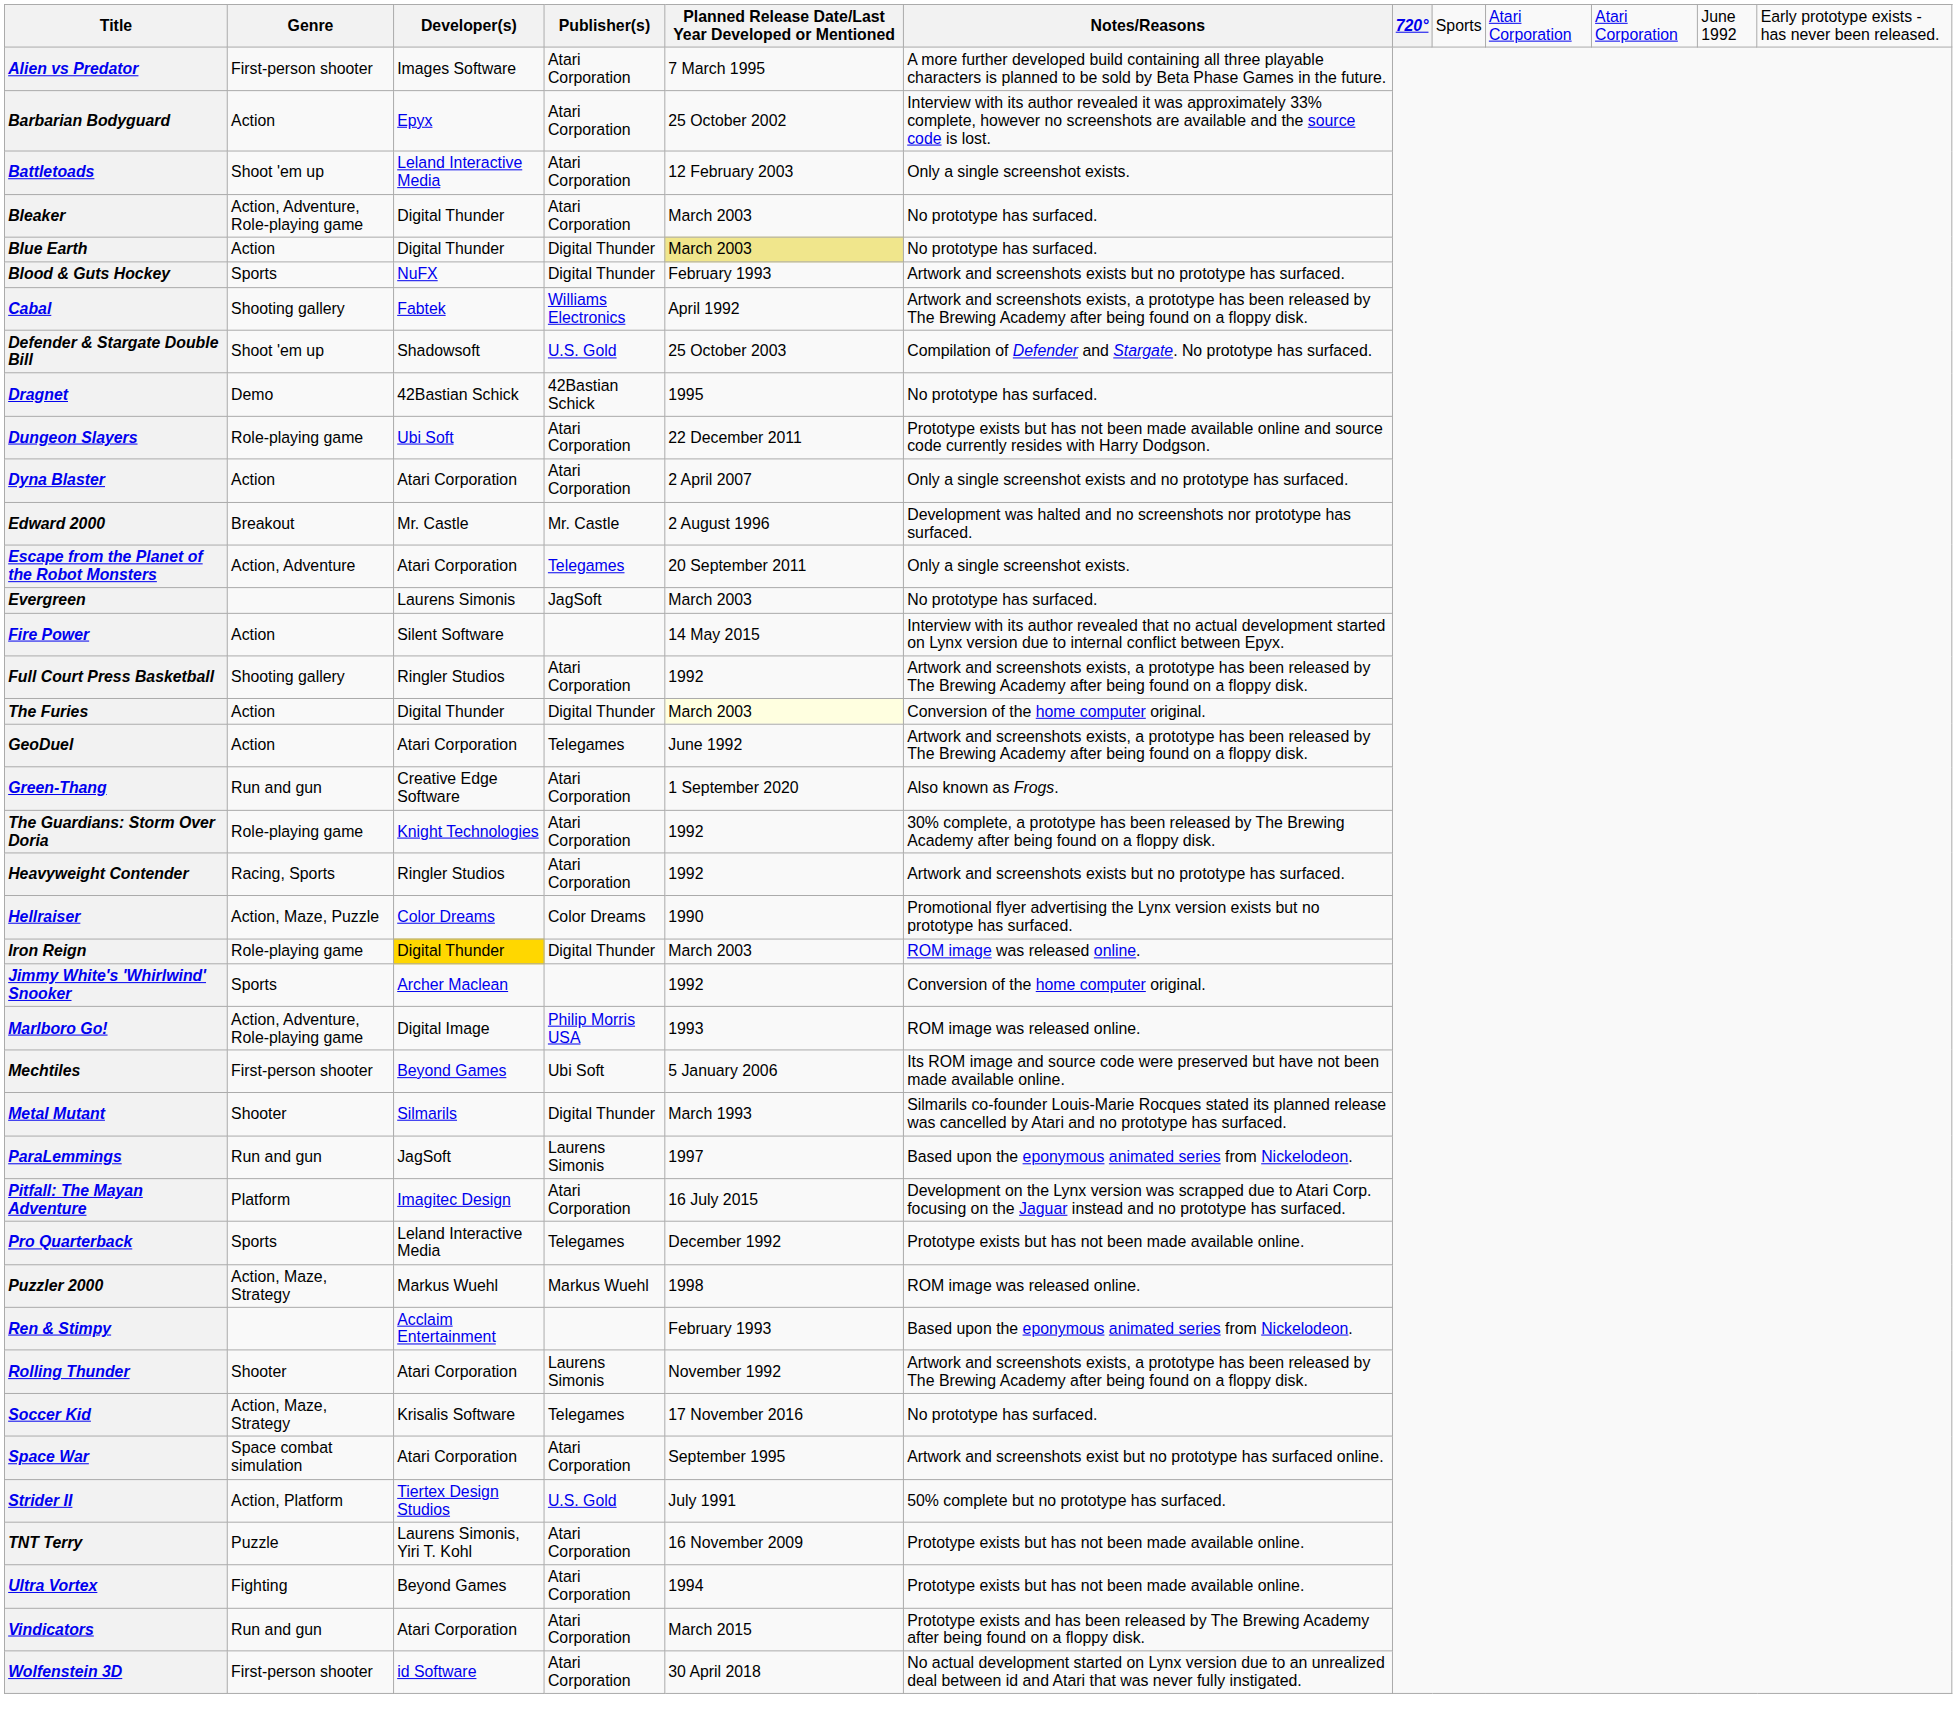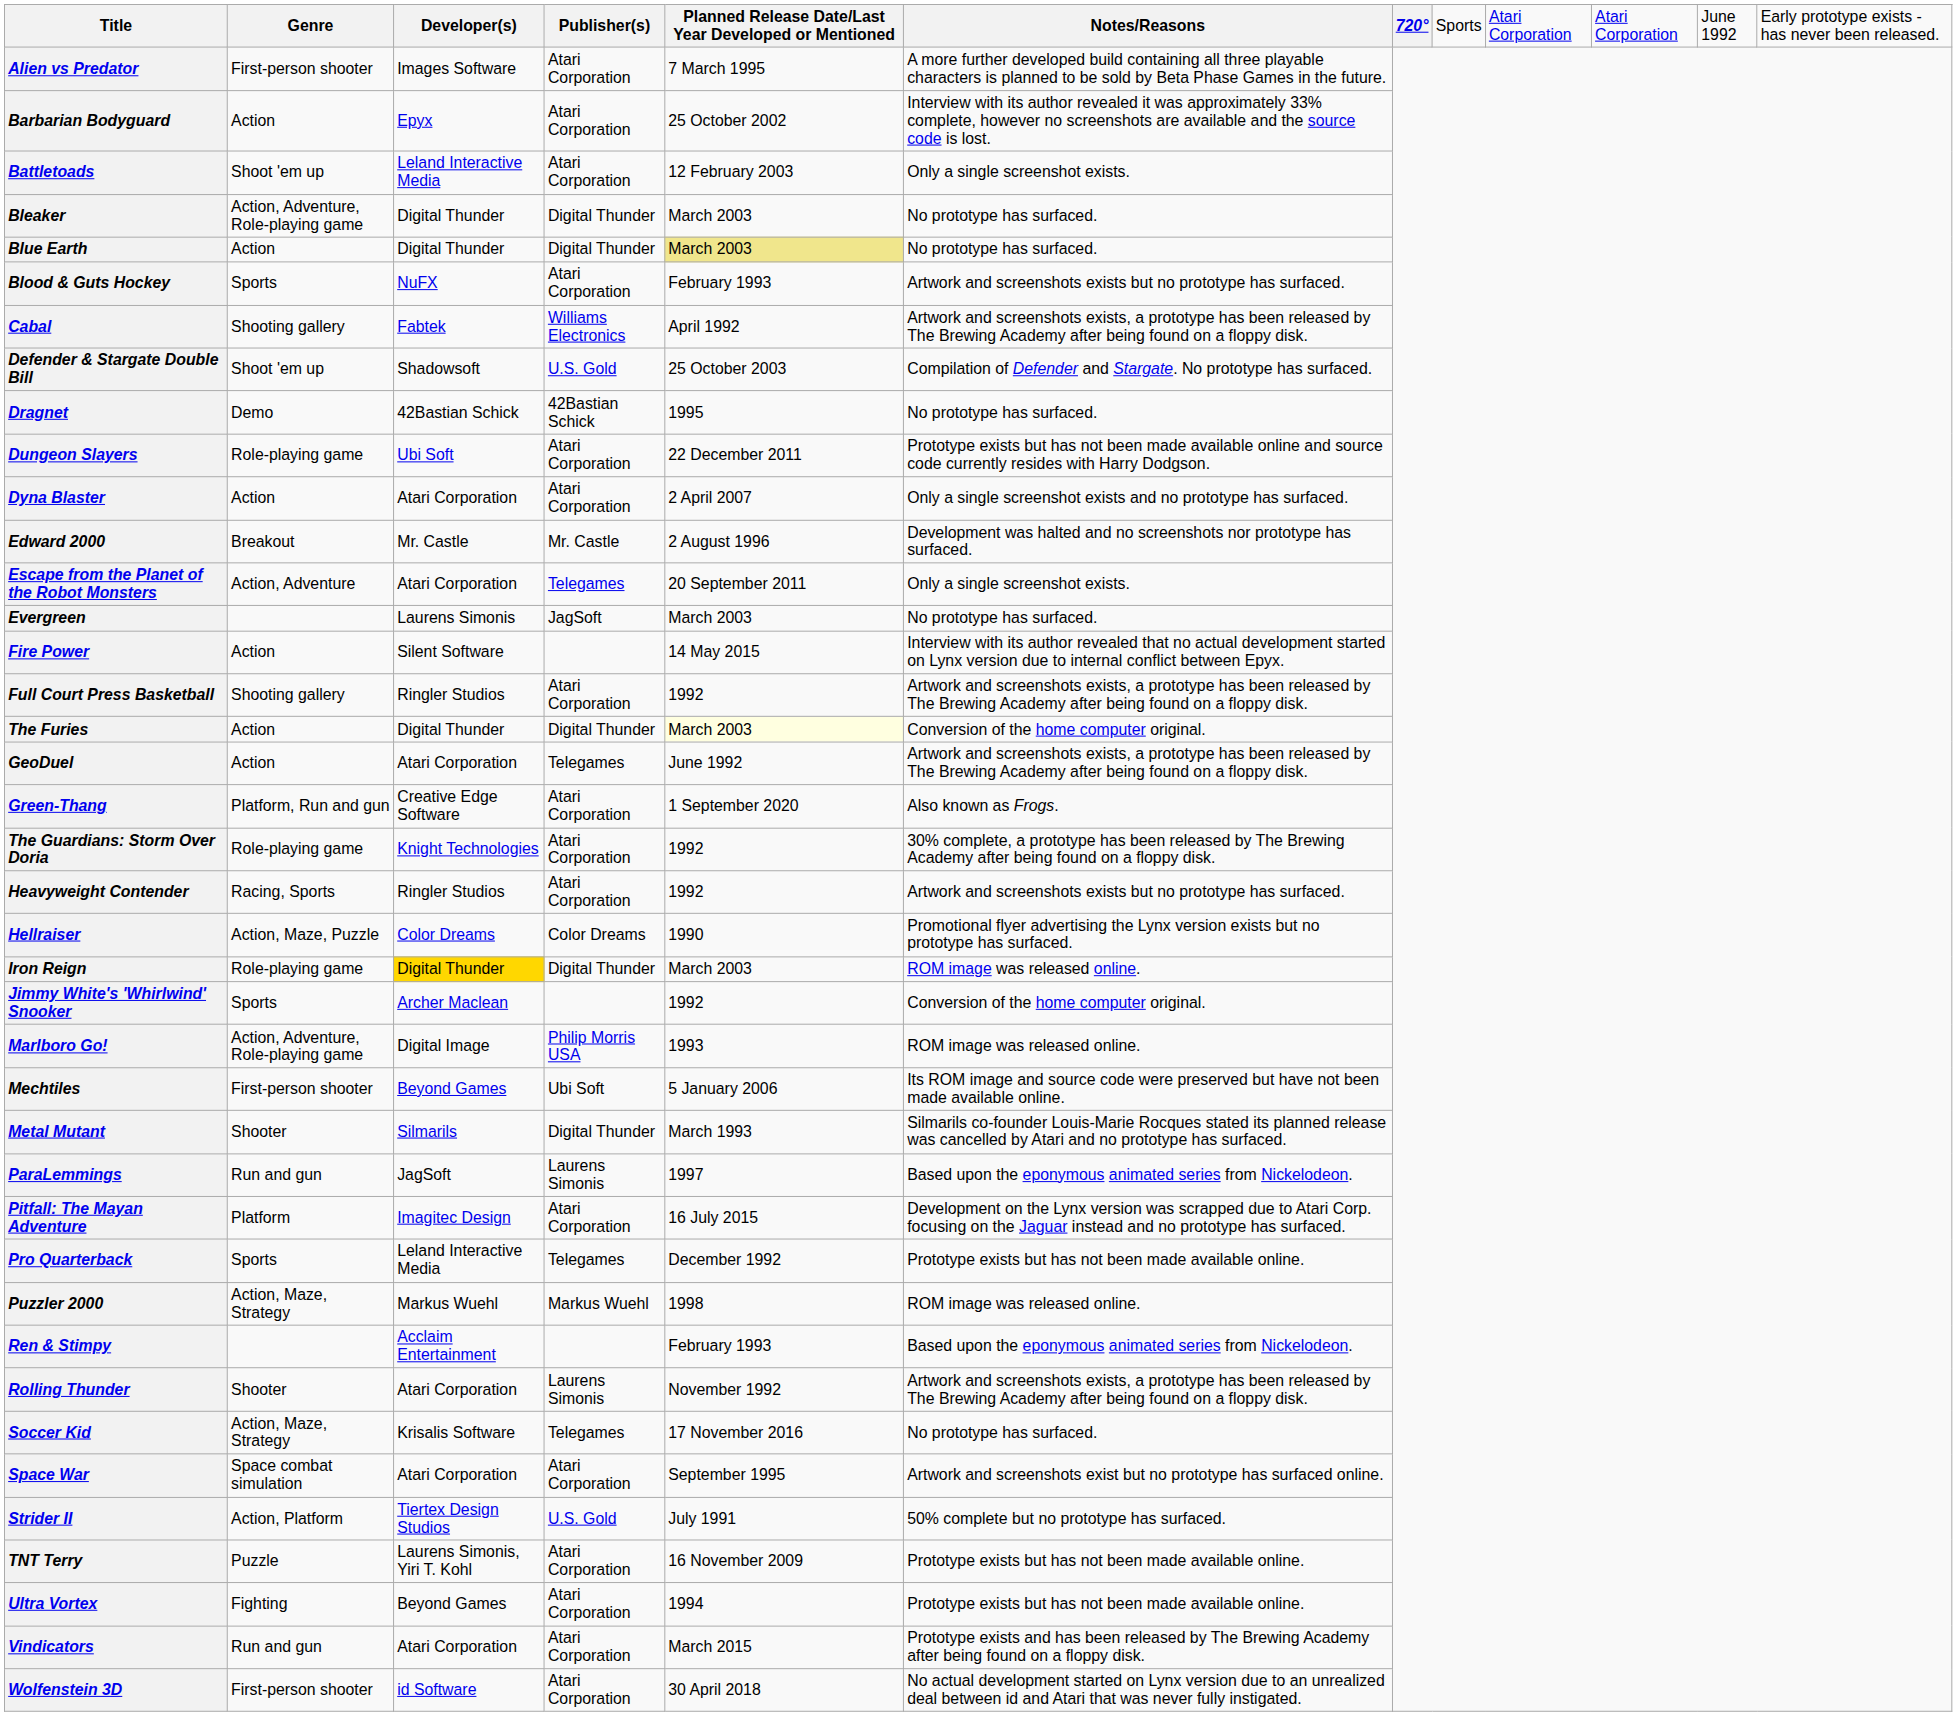Bleaker | Publisher(s): Atari Corporation -> Digital Thunder
Blood & Guts Hockey | Publisher(s): Digital Thunder -> Atari Corporation
Green-Thang | Genre: Run and gun -> Platform, Run and gun
